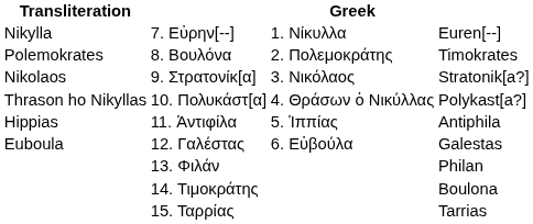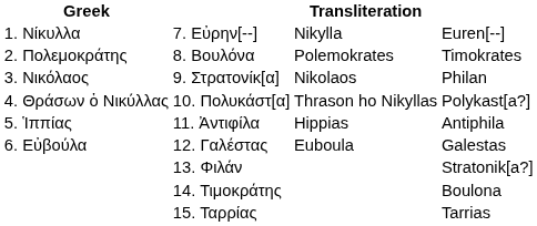columns swapped: Greek <-> Transliteration
9. Στρατονίκ[α] | column 4: Stratonik[a?] -> Philan
13. Φιλάν | column 4: Philan -> Stratonik[a?]
